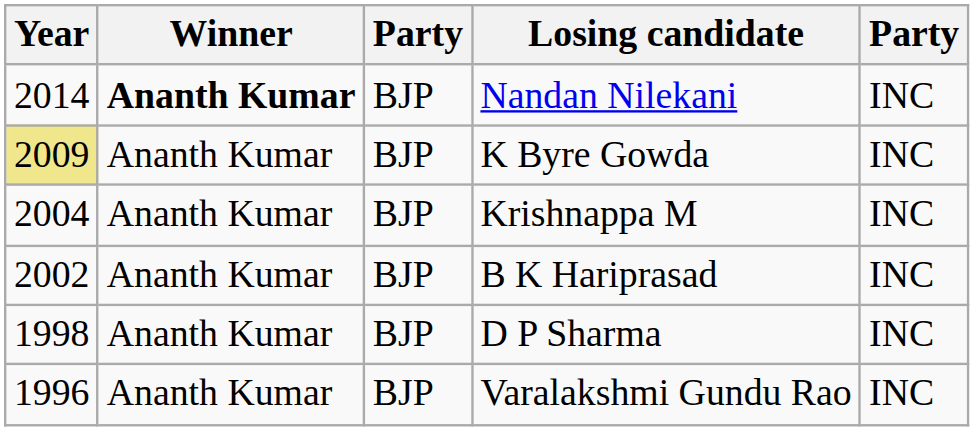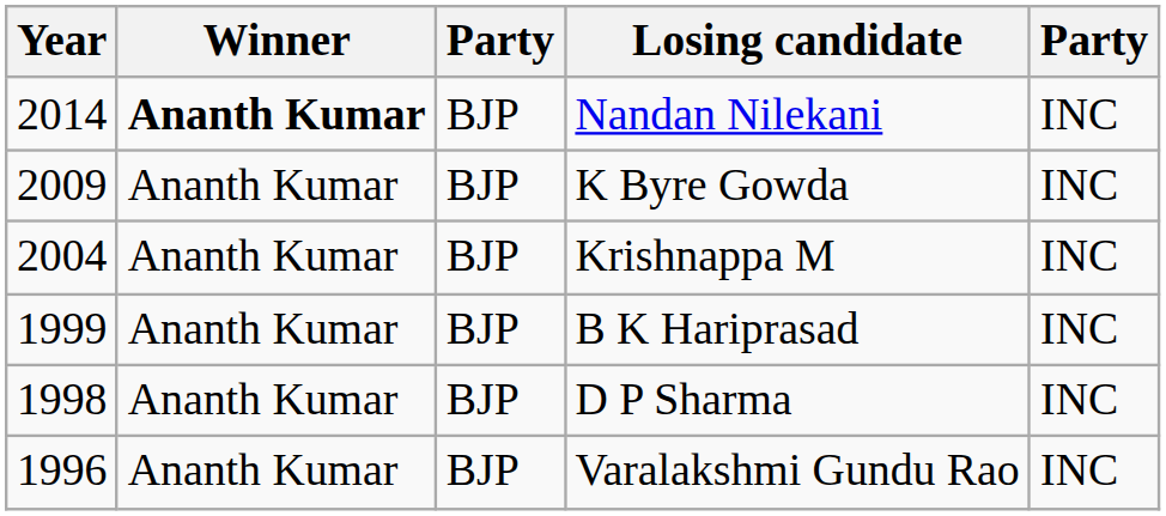K Byre Gowda | Year: khaki background -> no background
B K Hariprasad | Year: 2002 -> 1999
